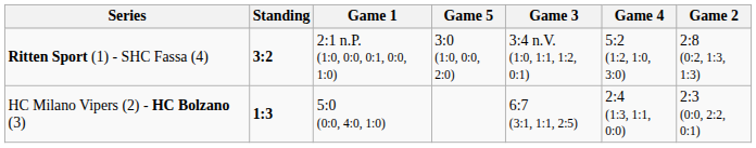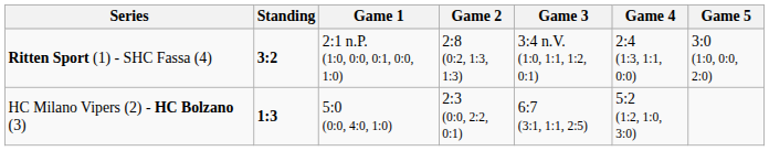columns swapped: Game 2 <-> Game 5
Ritten Sport (1) - SHC Fassa (4) | Game 4: 5:2 (1:2, 1:0, 3:0) -> 2:4 (1:3, 1:1, 0:0)
HC Milano Vipers (2) - HC Bolzano (3) | Game 4: 2:4 (1:3, 1:1, 0:0) -> 5:2 (1:2, 1:0, 3:0)
